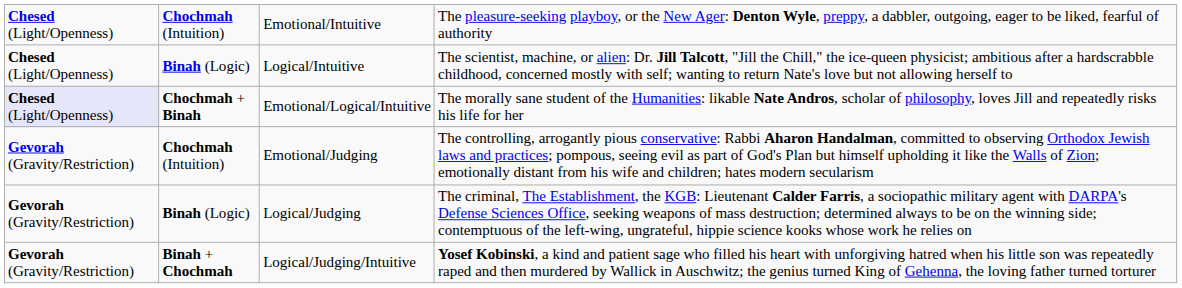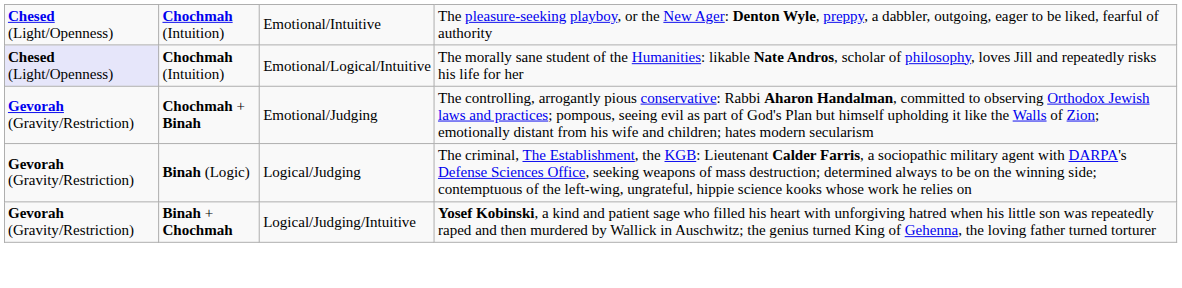- row: Chesed (Light/Openness) | Binah (Logic) | Logical/Intuitive | The scientist, machine, or alien: Dr. Jill Talcott, "Jill the Chill," the ice-queen physicist; ambitious after a hardscrabble childhood, concerned mostly with self; wanting to return Nate's love but not allowing herself to
Emotional/Logical/Intuitive | column 2: Chochmah + Binah -> Chochmah (Intuition)
Emotional/Judging | column 2: Chochmah (Intuition) -> Chochmah + Binah
